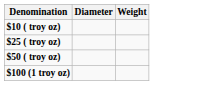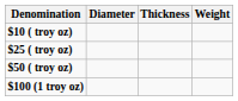+ column: Thickness
